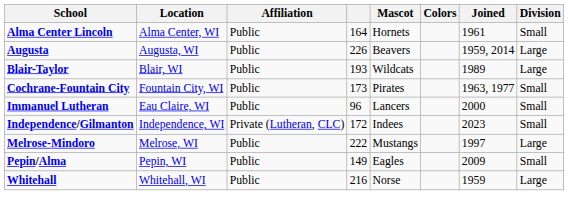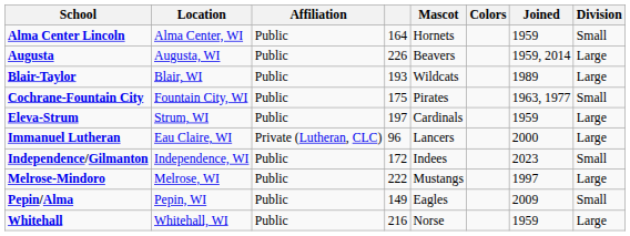Alma Center Lincoln | Joined: 1961 -> 1959
Cochrane-Fountain City | column 4: 173 -> 175
+ row: Eleva-Strum | Strum, WI | Public | 197 | Cardinals | 1959 | Large
Immanuel Lutheran | Affiliation: Public -> Private (Lutheran, CLC)
Immanuel Lutheran | Division: Small -> Large
Independence/Gilmanton | Affiliation: Private (Lutheran, CLC) -> Public
